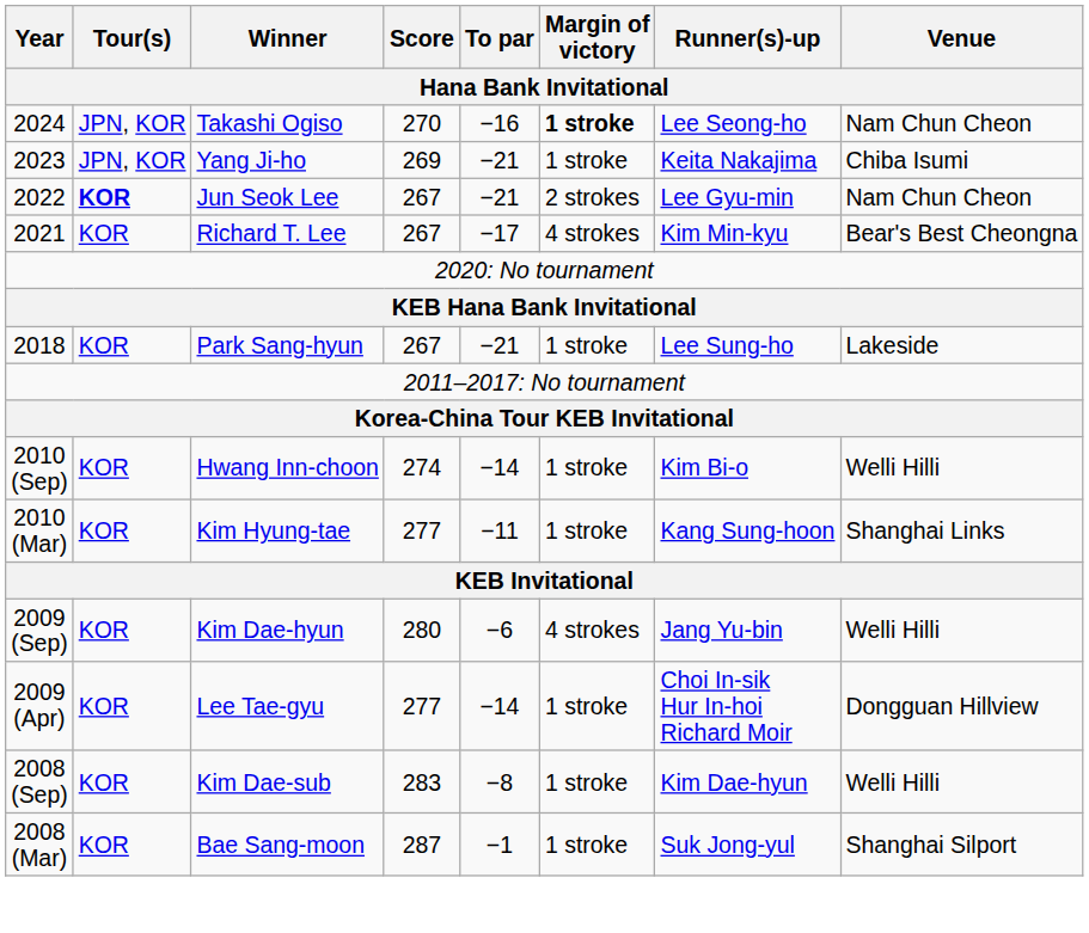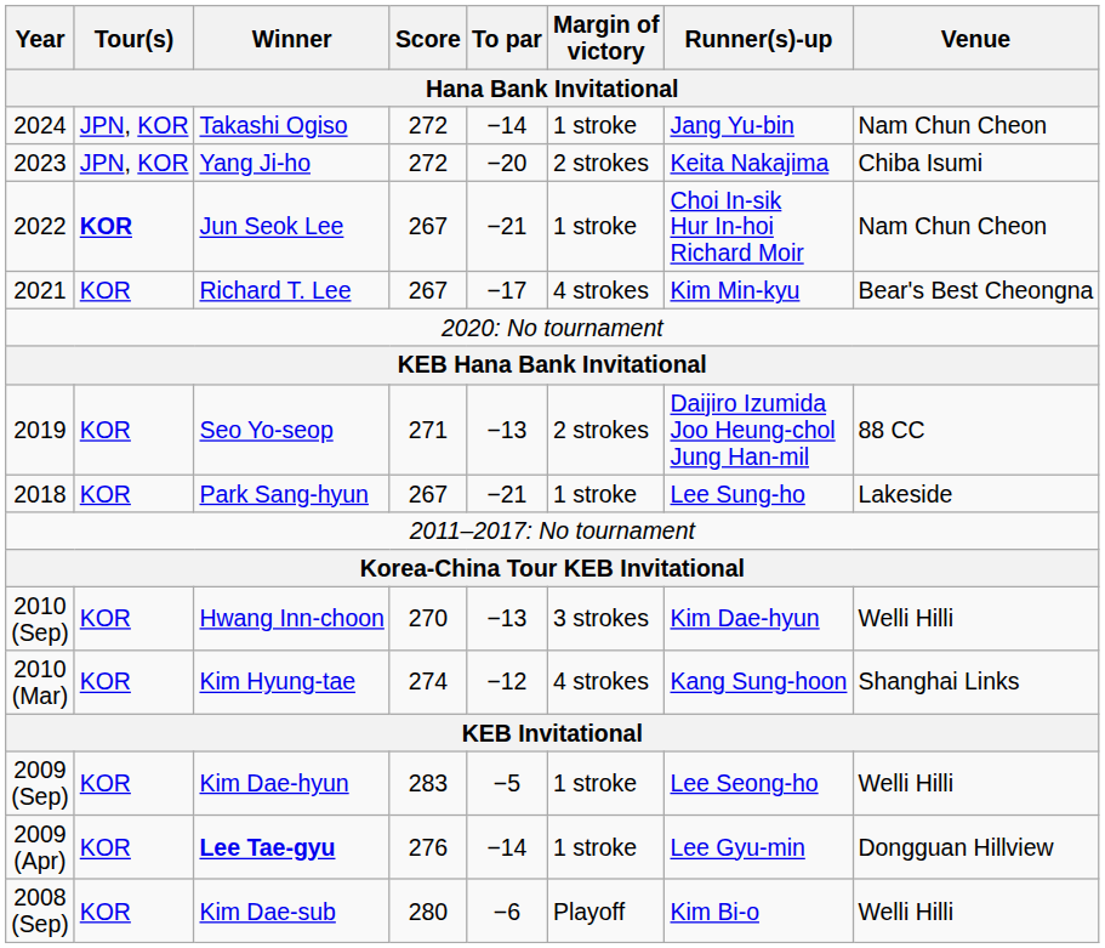2024 | Score: 270 -> 272
2024 | To par: −16 -> −14
2024 | Margin of victory: bold -> normal
2024 | Runner(s)-up: Lee Seong-ho -> Jang Yu-bin
2023 | Score: 269 -> 272
2023 | To par: −21 -> −20
2023 | Margin of victory: 1 stroke -> 2 strokes
2022 | Margin of victory: 2 strokes -> 1 stroke
2022 | Runner(s)-up: Lee Gyu-min -> Choi In-sik Hur In-hoi Richard Moir
+ row: 2019 | KOR | Seo Yo-seop | 271 | −13 | 2 strokes | Daijiro Izumida Joo Heung-chol Jung Han-mil | 88 CC
2010 (Sep) | Score: 274 -> 270
2010 (Sep) | To par: −14 -> −13
2010 (Sep) | Margin of victory: 1 stroke -> 3 strokes
2010 (Sep) | Runner(s)-up: Kim Bi-o -> Kim Dae-hyun
2010 (Mar) | Score: 277 -> 274
2010 (Mar) | To par: −11 -> −12
2010 (Mar) | Margin of victory: 1 stroke -> 4 strokes
2009 (Sep) | Score: 280 -> 283
2009 (Sep) | To par: −6 -> −5
2009 (Sep) | Margin of victory: 4 strokes -> 1 stroke
2009 (Sep) | Runner(s)-up: Jang Yu-bin -> Lee Seong-ho
2009 (Apr) | Winner: normal -> bold
2009 (Apr) | Score: 277 -> 276
2009 (Apr) | Runner(s)-up: Choi In-sik Hur In-hoi Richard Moir -> Lee Gyu-min
2008 (Sep) | Score: 283 -> 280
2008 (Sep) | To par: −8 -> −6
2008 (Sep) | Margin of victory: 1 stroke -> Playoff
2008 (Sep) | Runner(s)-up: Kim Dae-hyun -> Kim Bi-o
- row: 2008 (Mar) | KOR | Bae Sang-moon | 287 | −1 | 1 stroke | Suk Jong-yul | Shanghai Silport
